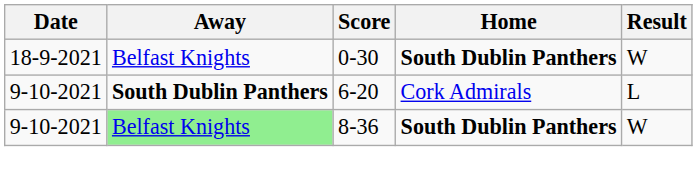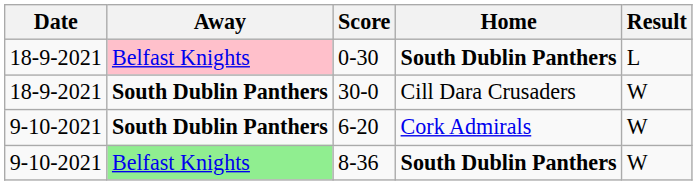0-30 | Away: no background -> pink background
0-30 | Result: W -> L
+ row: 18-9-2021 | South Dublin Panthers | 30-0 | Cill Dara Crusaders | W
6-20 | Result: L -> W
